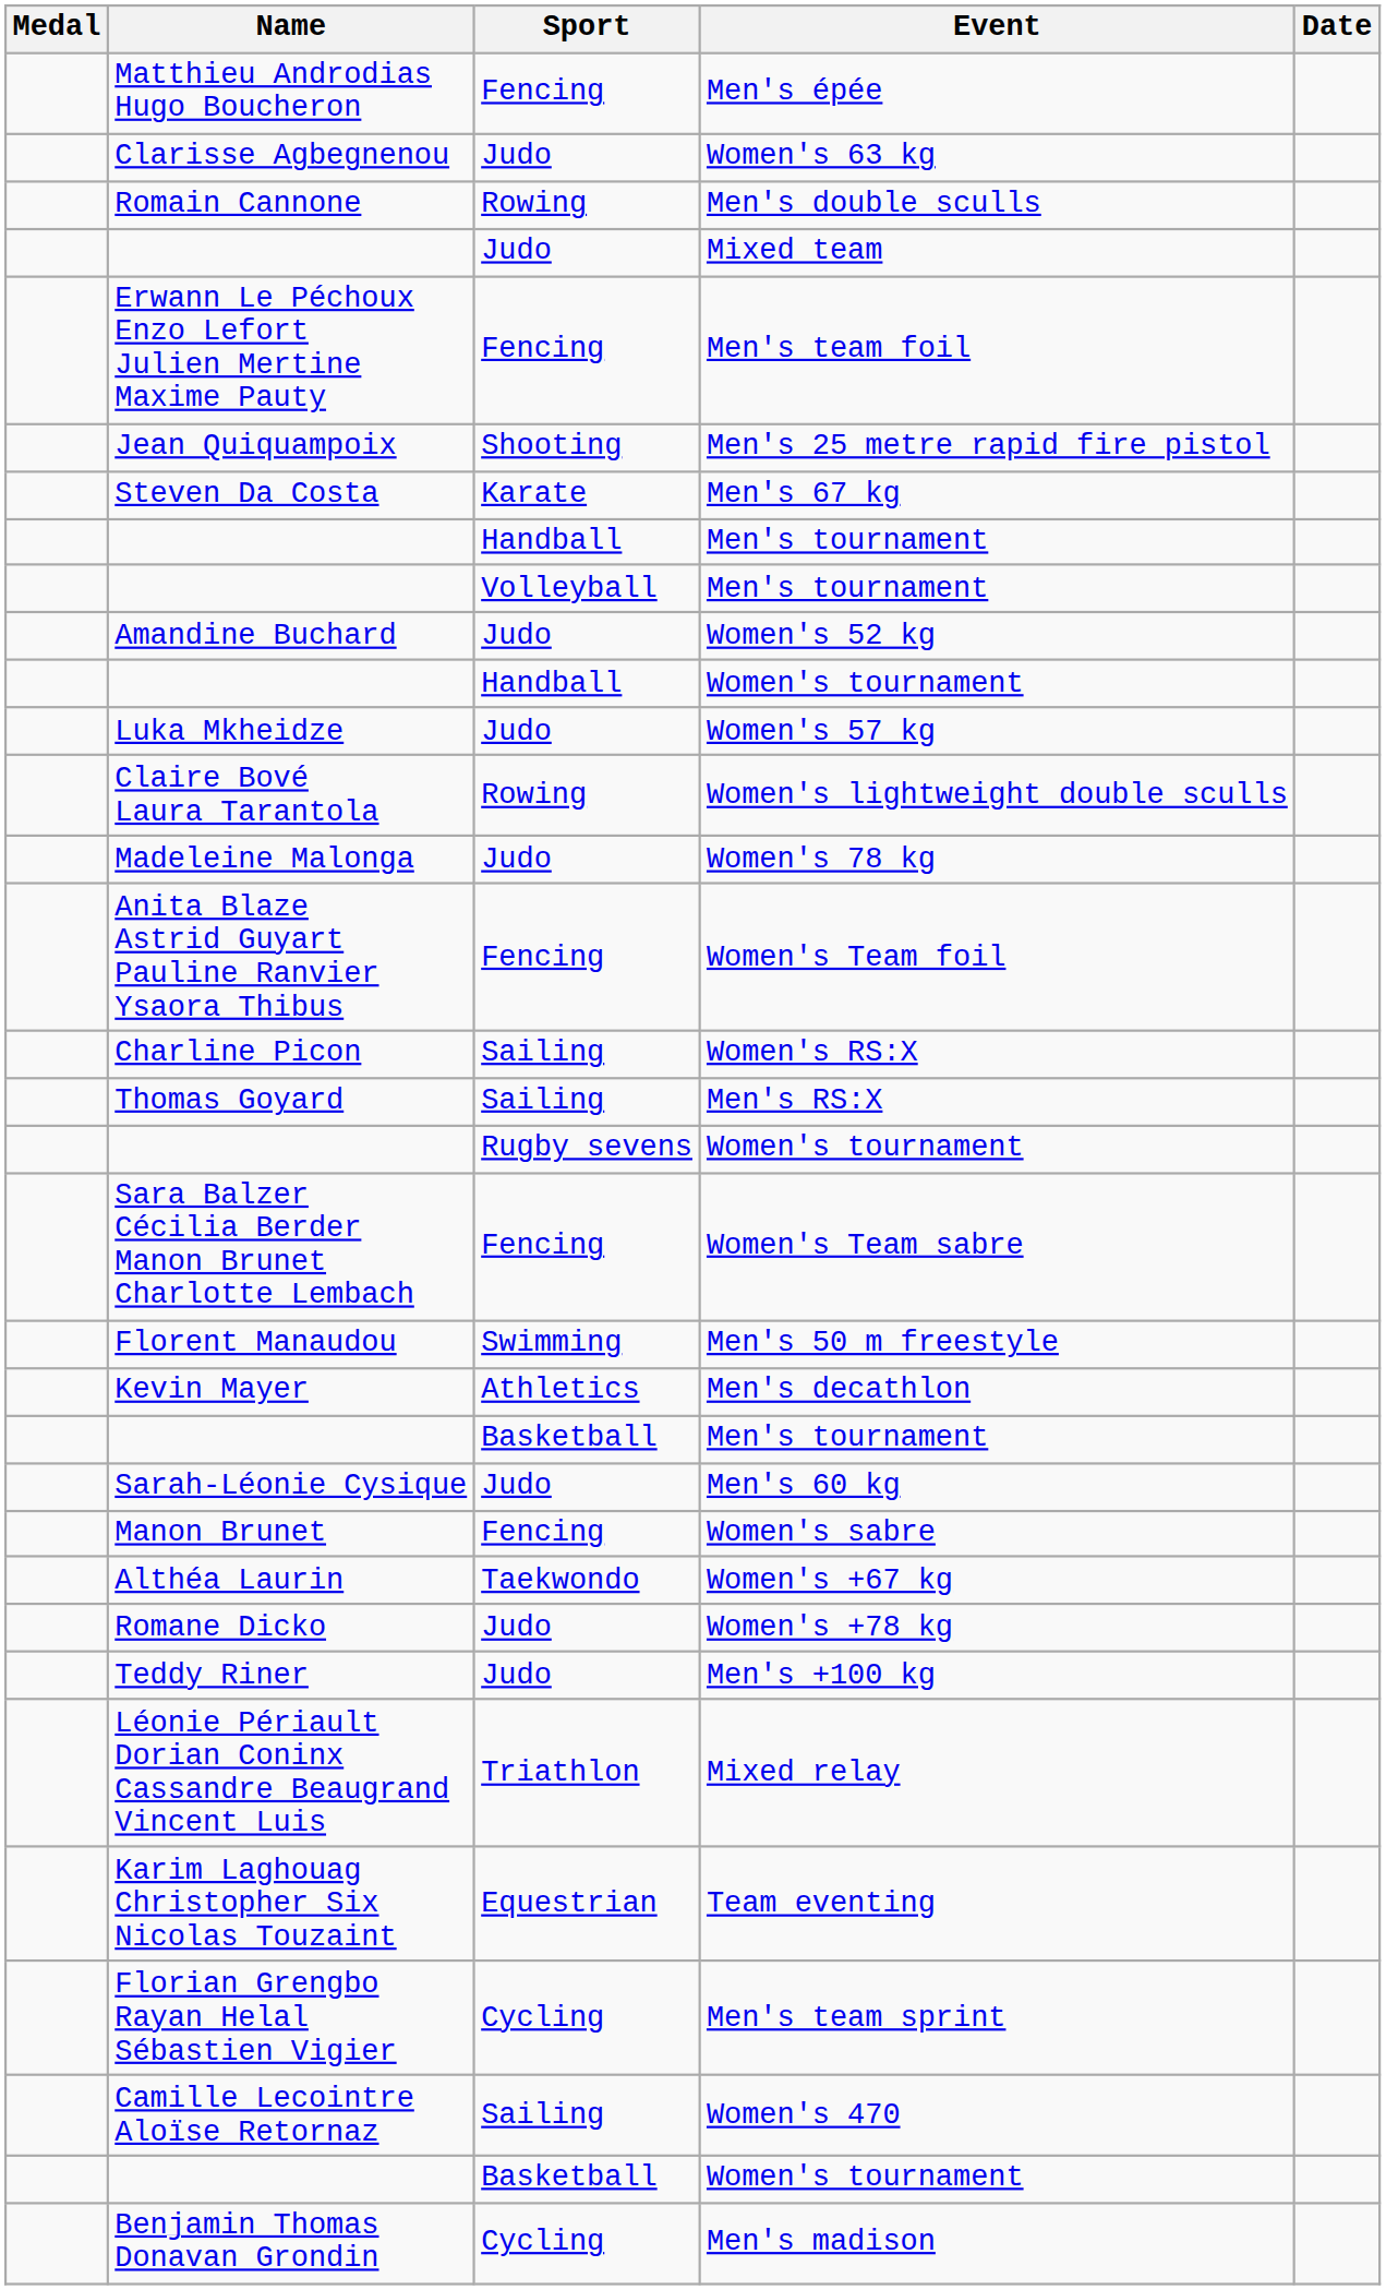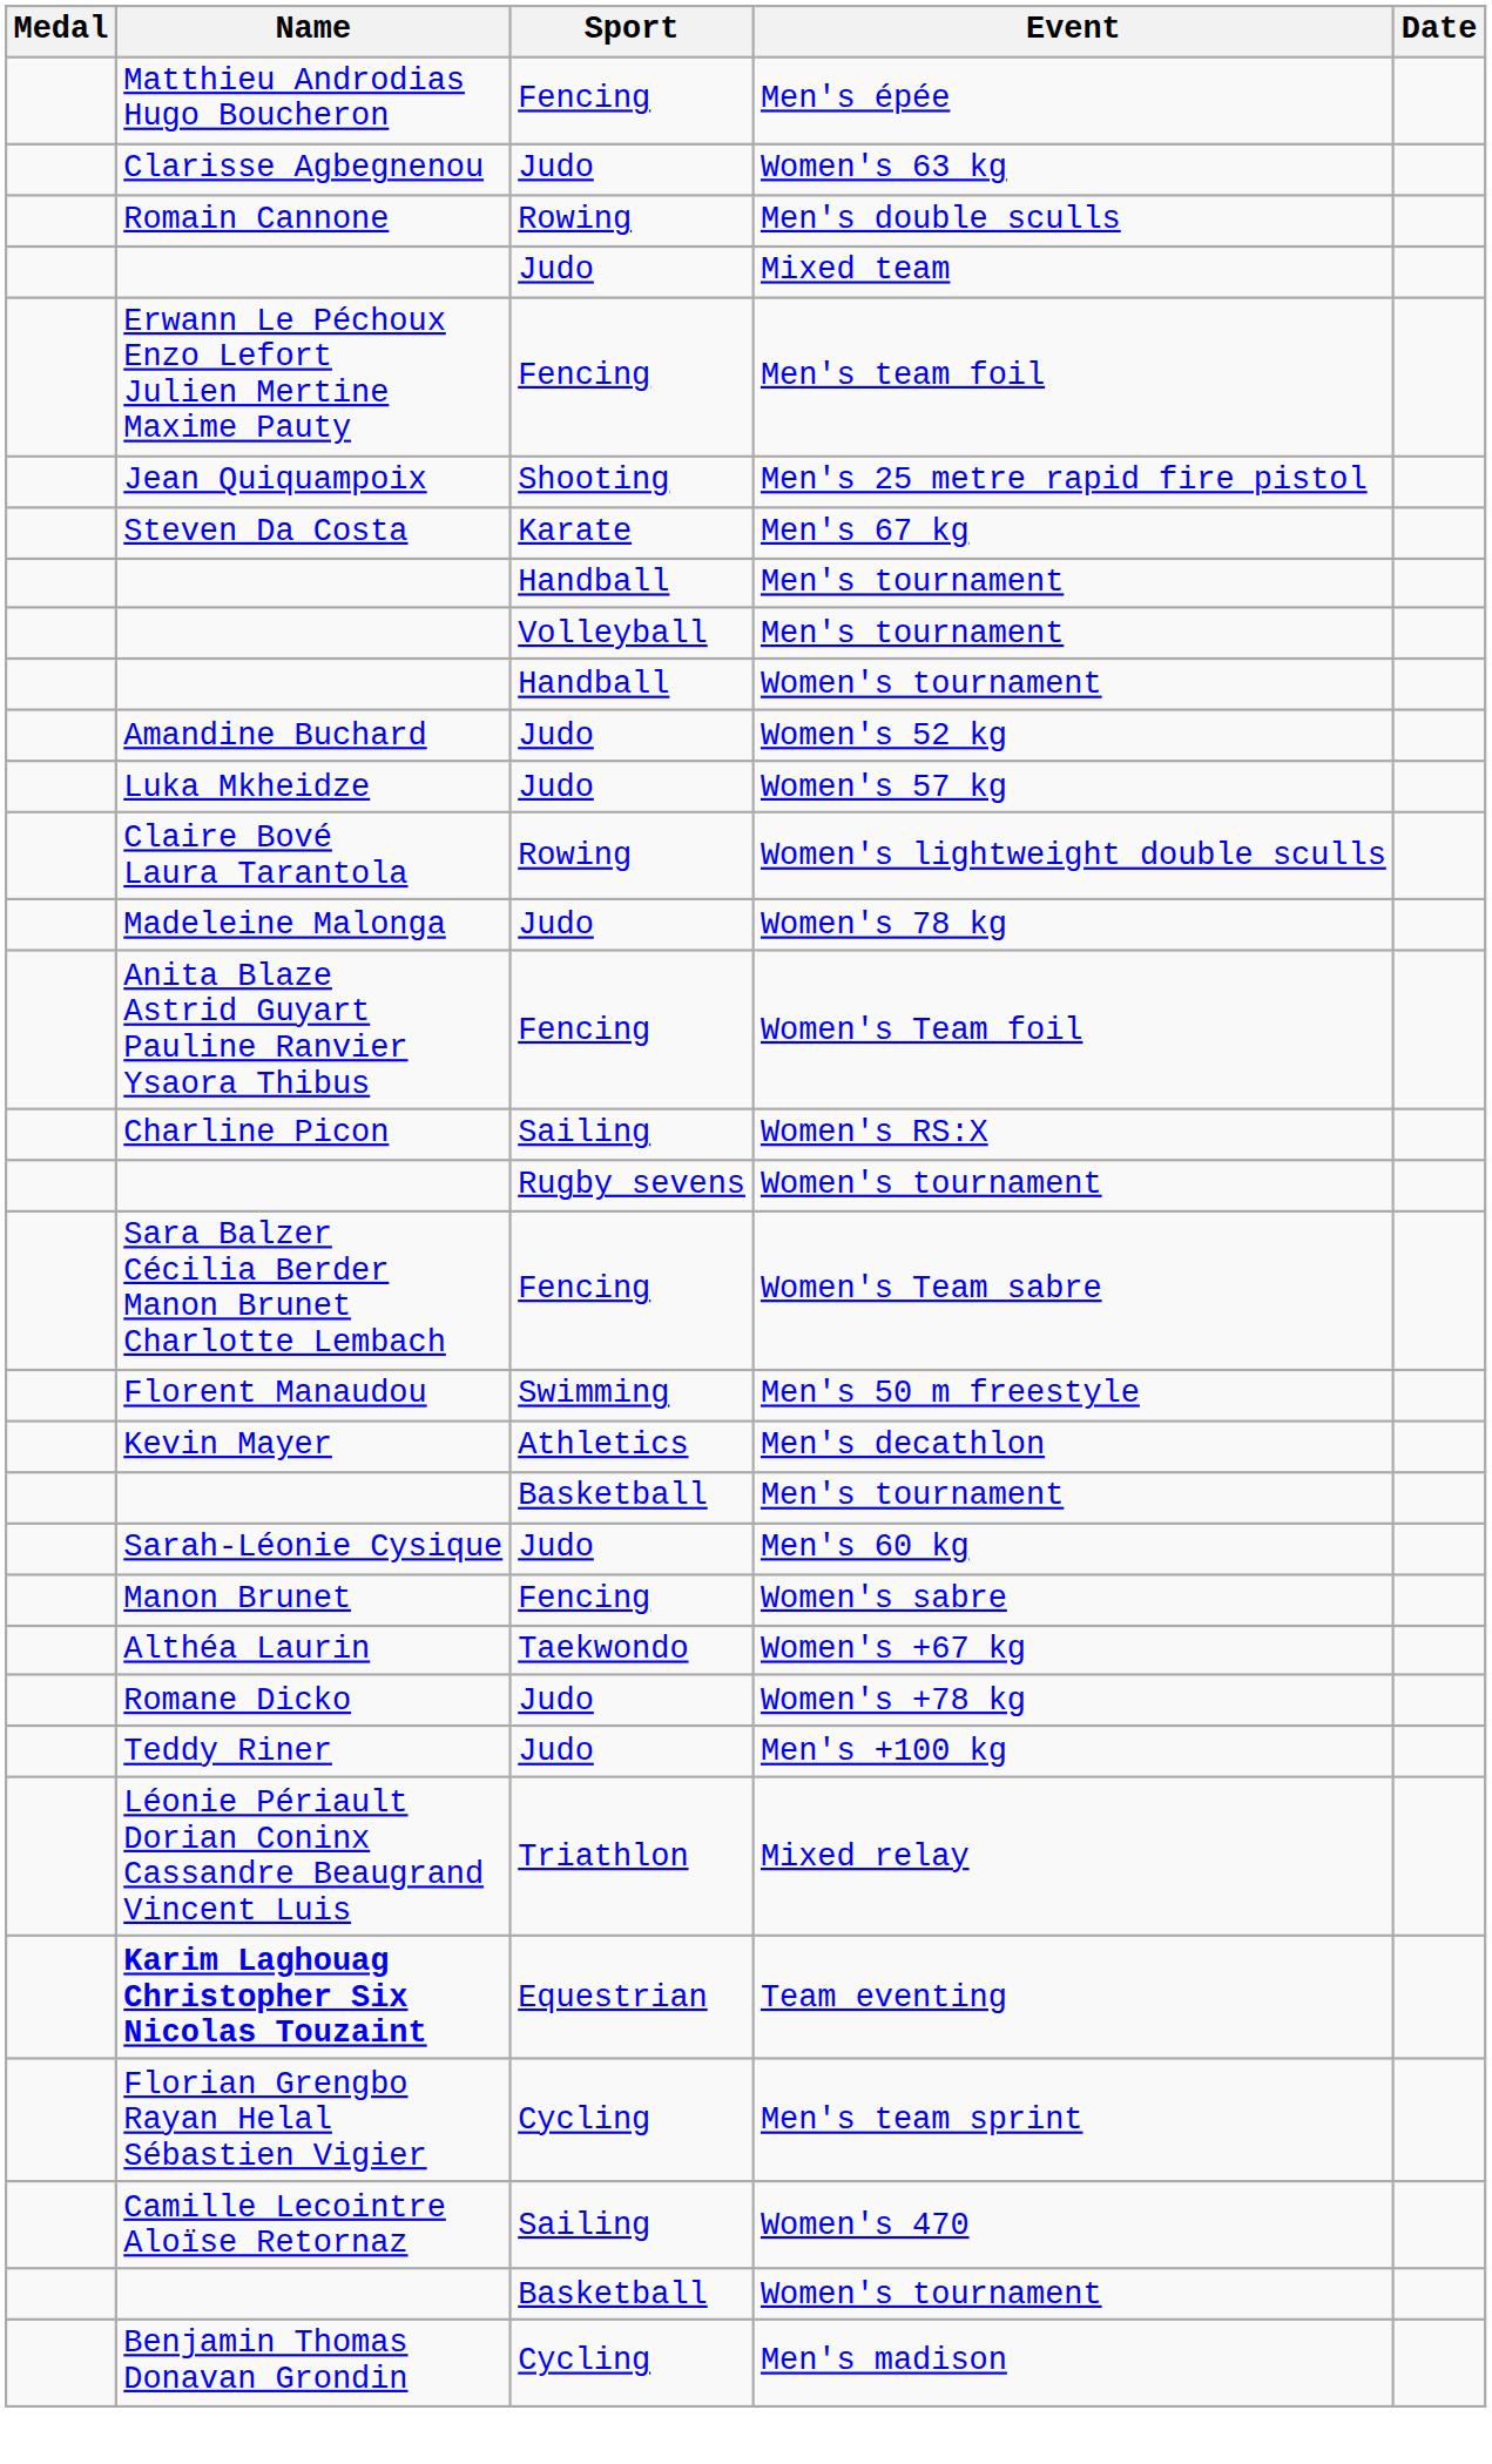rows swapped: Handball / Women's tournament <-> Women's 52 kg
- row: Thomas Goyard | Sailing | Men's RS:X
Team eventing | Name: normal -> bold
